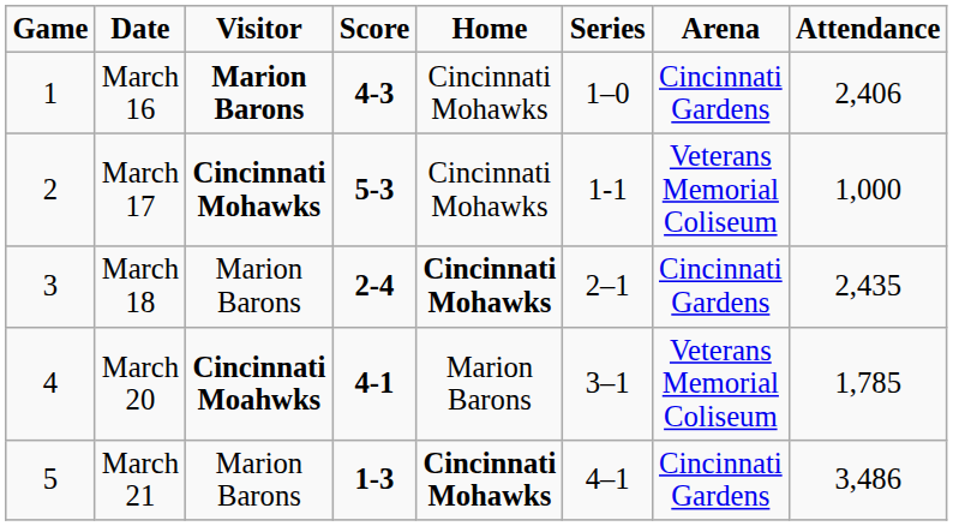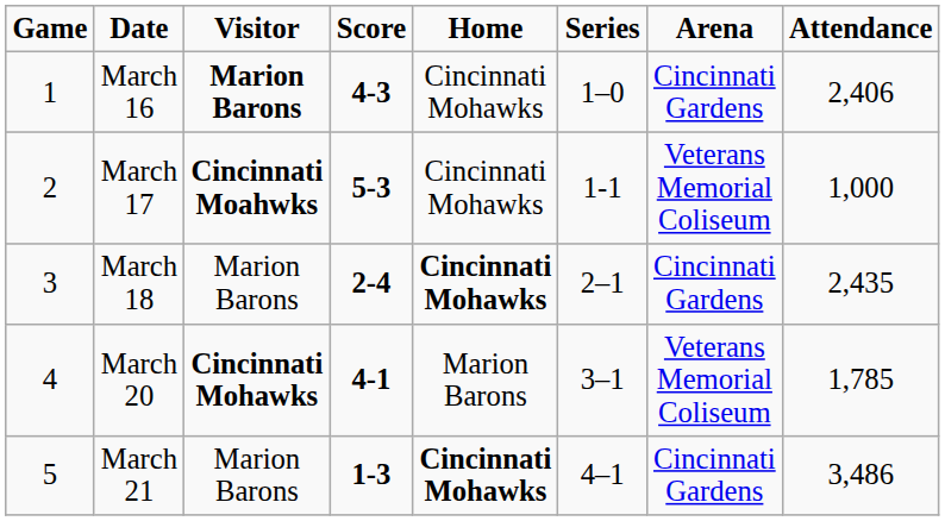March 17 | Visitor: Cincinnati Mohawks -> Cincinnati Moahwks
March 20 | Visitor: Cincinnati Moahwks -> Cincinnati Mohawks
